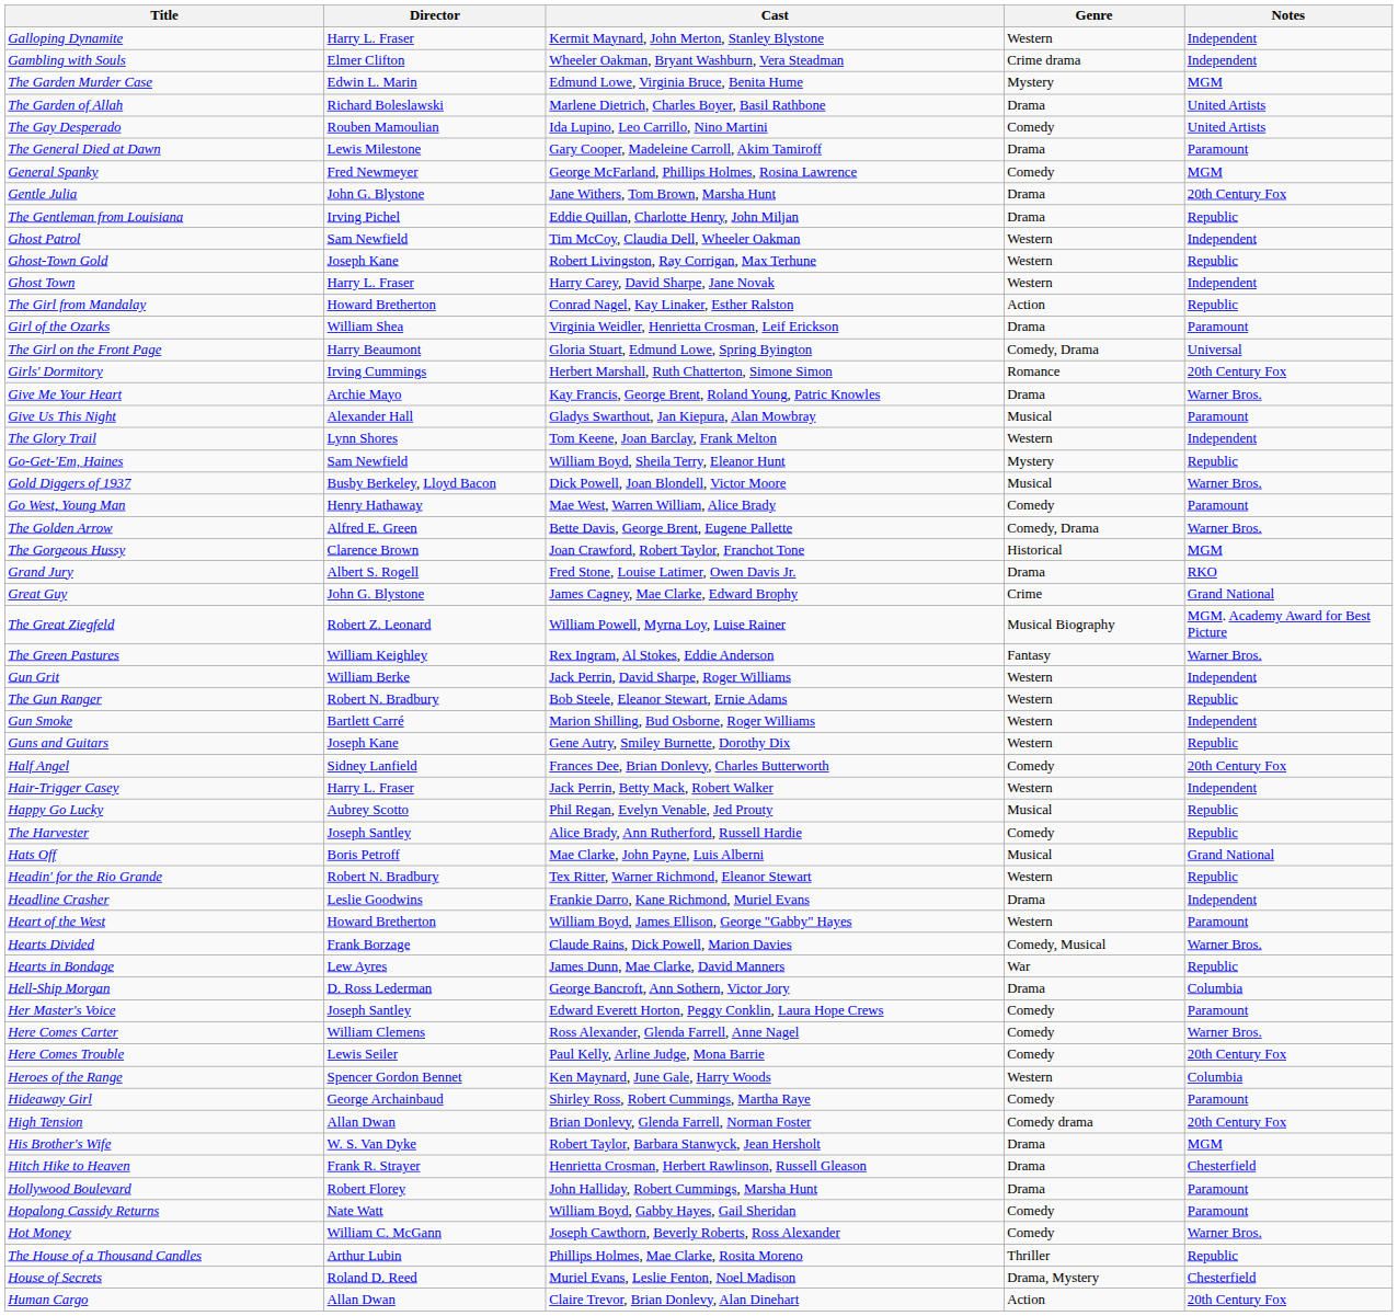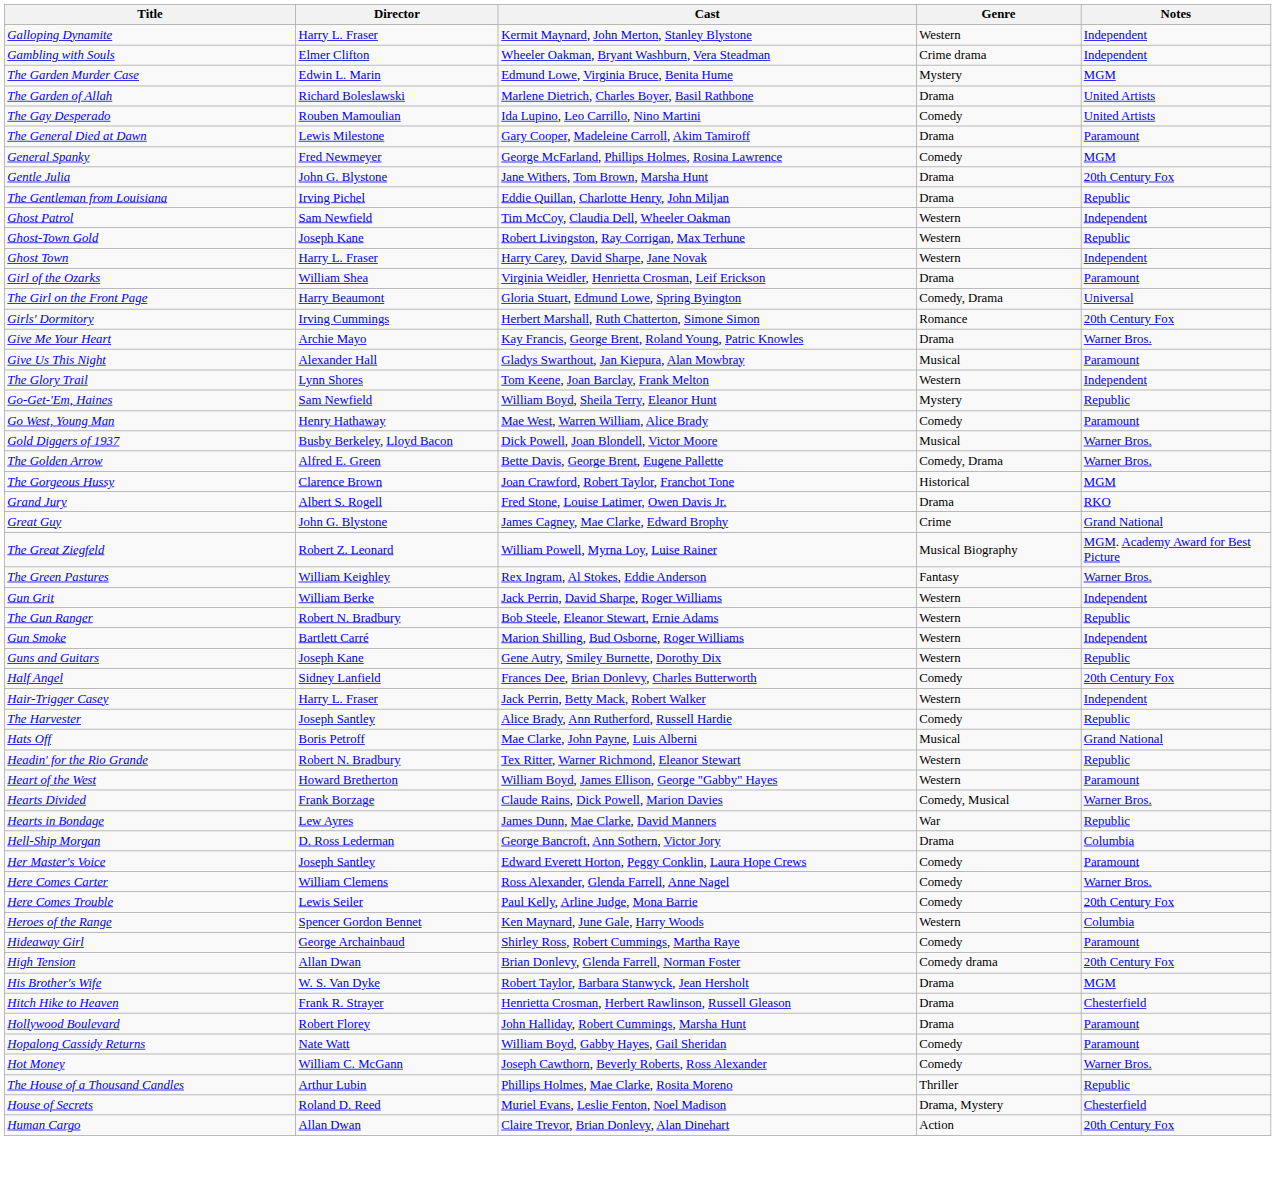- row: The Girl from Mandalay | Howard Bretherton | Conrad Nagel, Kay Linaker, Esther Ralston | Action | Republic
rows swapped: Go West, Young Man <-> Gold Diggers of 1937
- row: Happy Go Lucky | Aubrey Scotto | Phil Regan, Evelyn Venable, Jed Prouty | Musical | Republic
- row: Headline Crasher | Leslie Goodwins | Frankie Darro, Kane Richmond, Muriel Evans | Drama | Independent
